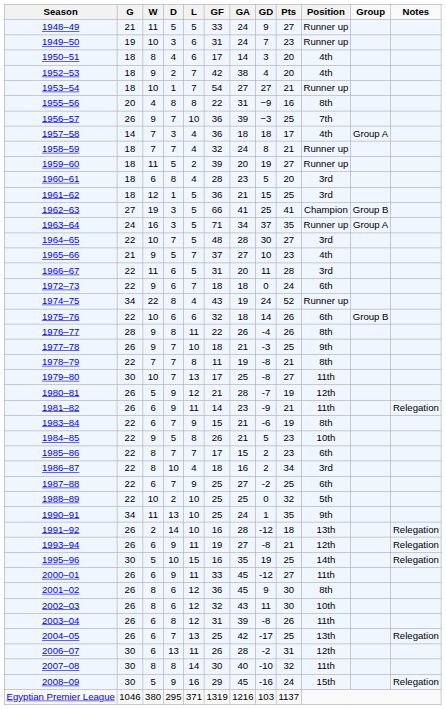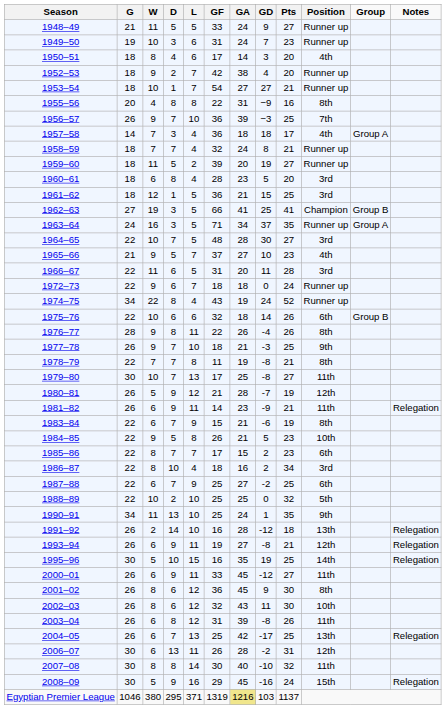1952–53 | Position: 4th -> Runner up
1972–73 | Position: 6th -> Runner up
Egyptian Premier League | GA: no background -> khaki background
